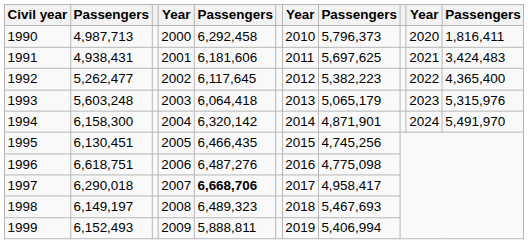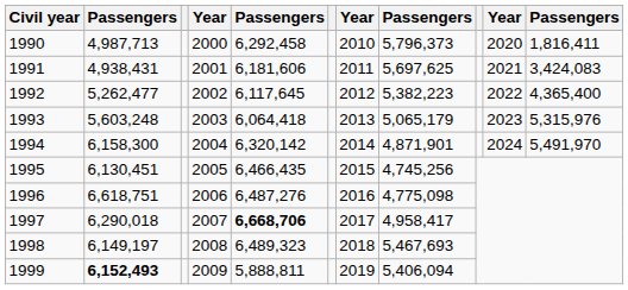1991 | column 11: 3,424,483 -> 3,424,083
1999 | column 2: normal -> bold
1999 | column 8: 5,406,994 -> 5,406,094
